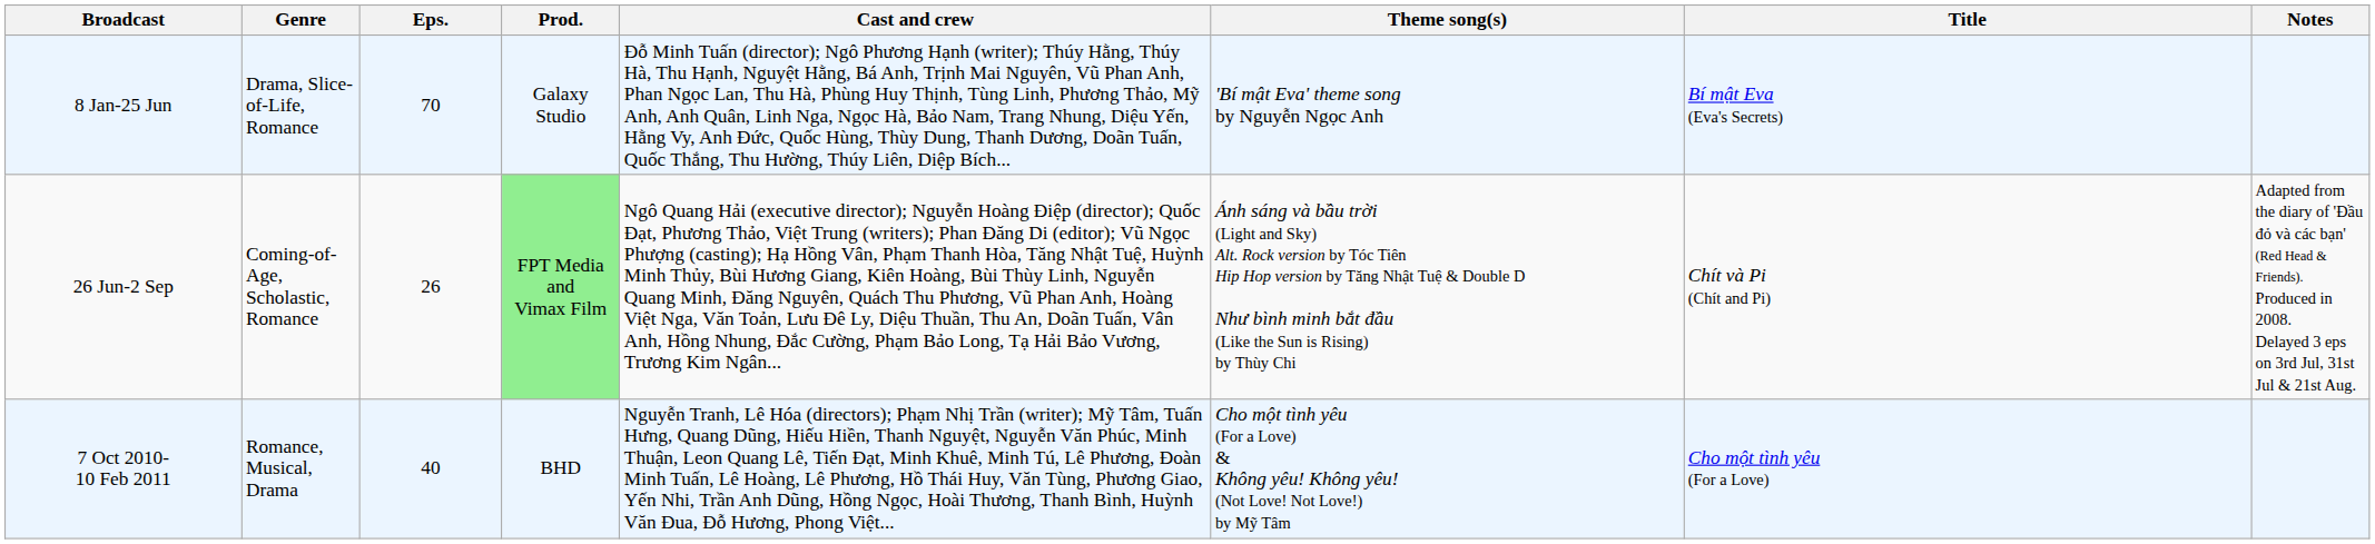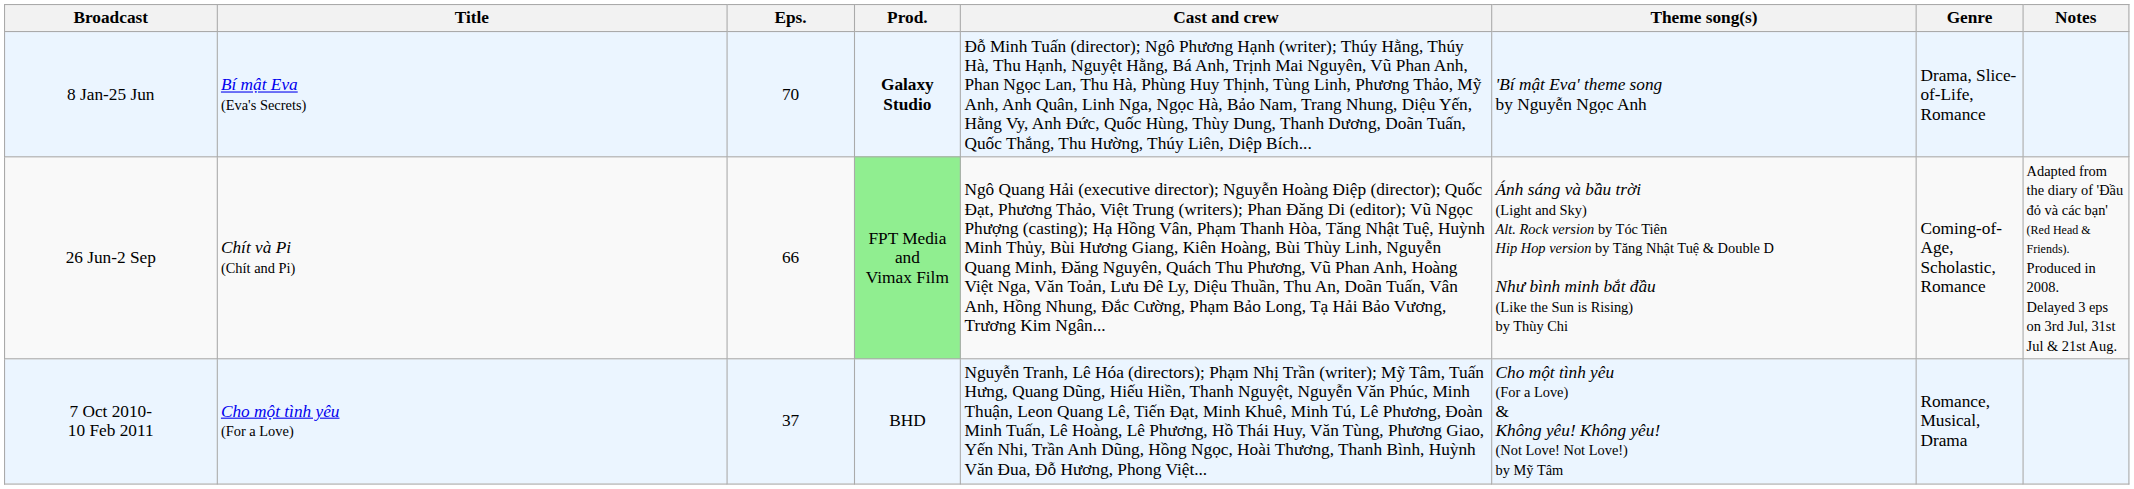columns swapped: Title <-> Genre
8 Jan-25 Jun | Prod.: normal -> bold
26 Jun-2 Sep | Eps.: 26 -> 66
7 Oct 2010- 10 Feb 2011 | Eps.: 40 -> 37
